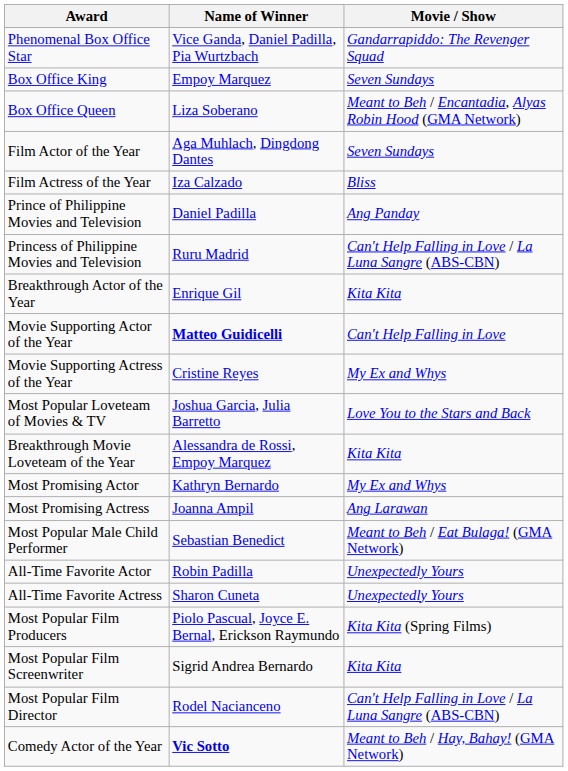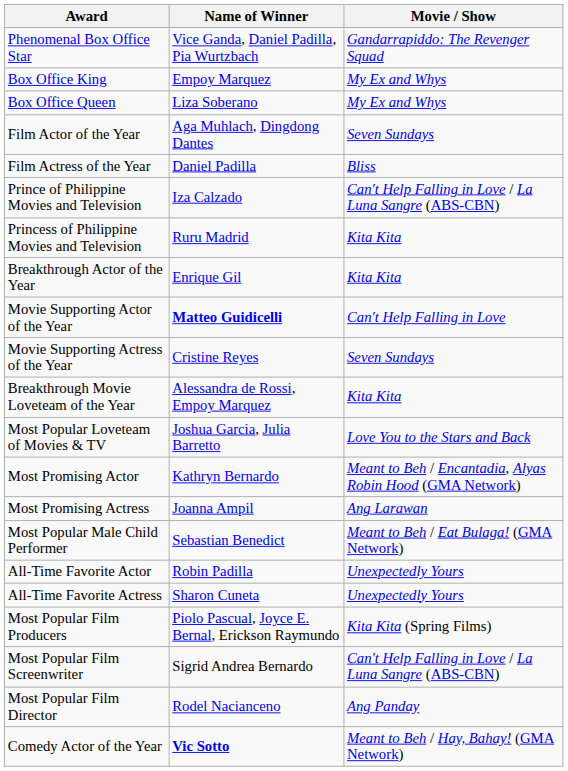Box Office King | Movie / Show: Seven Sundays -> My Ex and Whys
Box Office Queen | Movie / Show: Meant to Beh / Encantadia, Alyas Robin Hood (GMA Network) -> My Ex and Whys
Film Actress of the Year | Name of Winner: Iza Calzado -> Daniel Padilla
Prince of Philippine Movies and Television | Name of Winner: Daniel Padilla -> Iza Calzado
Prince of Philippine Movies and Television | Movie / Show: Ang Panday -> Can't Help Falling in Love / La Luna Sangre (ABS-CBN)
Princess of Philippine Movies and Television | Movie / Show: Can't Help Falling in Love / La Luna Sangre (ABS-CBN) -> Kita Kita
Movie Supporting Actress of the Year | Movie / Show: My Ex and Whys -> Seven Sundays
rows swapped: Most Popular Loveteam of Movies & TV <-> Breakthrough Movie Loveteam of the Year
Most Promising Actor | Movie / Show: My Ex and Whys -> Meant to Beh / Encantadia, Alyas Robin Hood (GMA Network)
Most Popular Film Screenwriter | Movie / Show: Kita Kita -> Can't Help Falling in Love / La Luna Sangre (ABS-CBN)
Most Popular Film Director | Movie / Show: Can't Help Falling in Love / La Luna Sangre (ABS-CBN) -> Ang Panday
